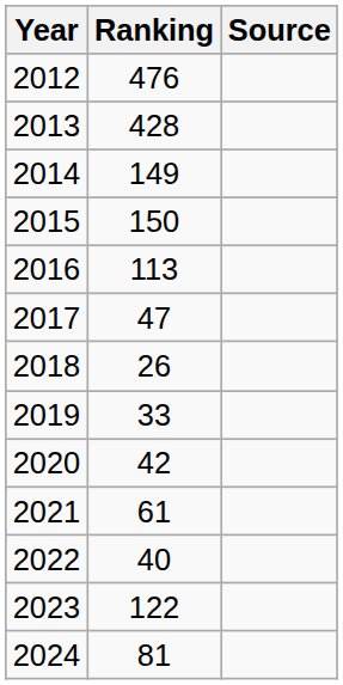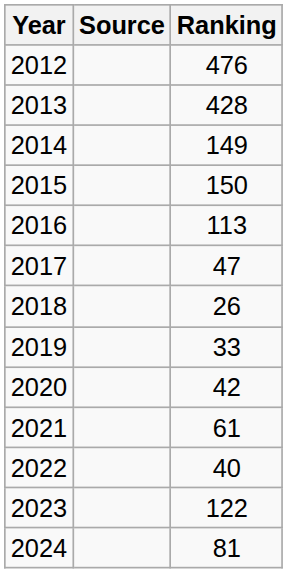columns swapped: Ranking <-> Source
